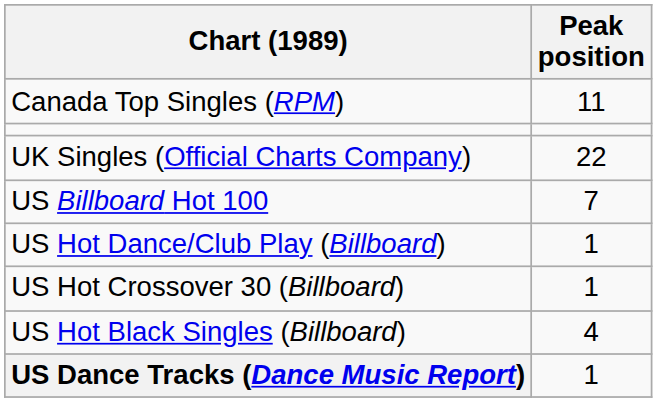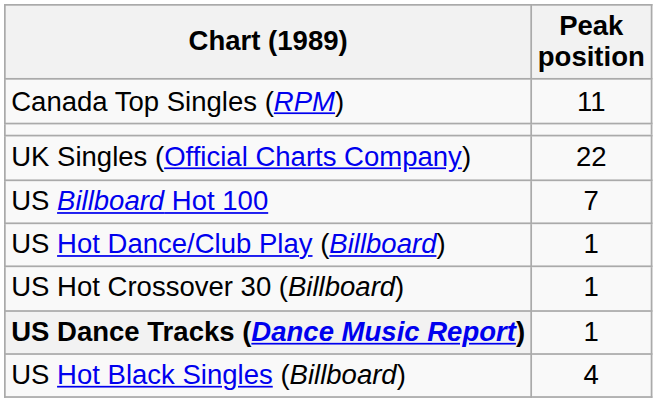rows swapped: US Hot Black Singles (Billboard) <-> US Dance Tracks (Dance Music Report)
